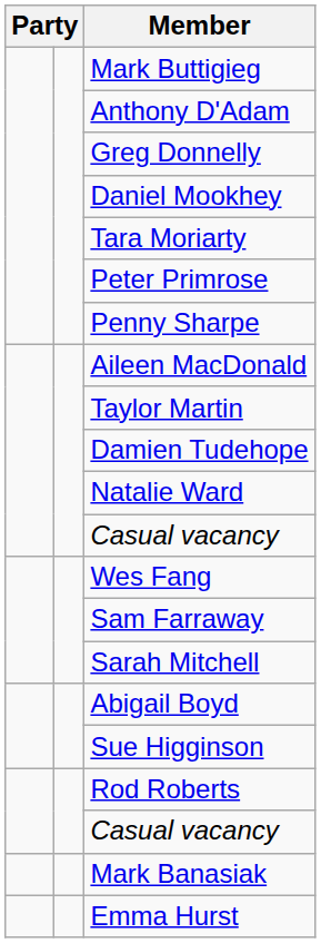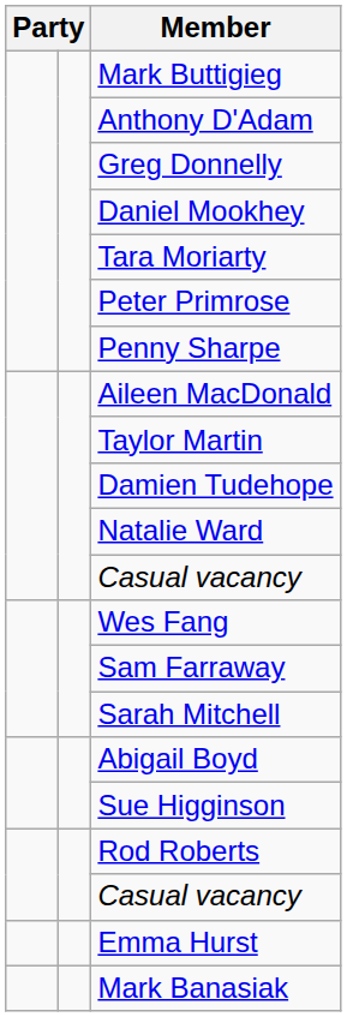rows swapped: Mark Banasiak <-> Emma Hurst
